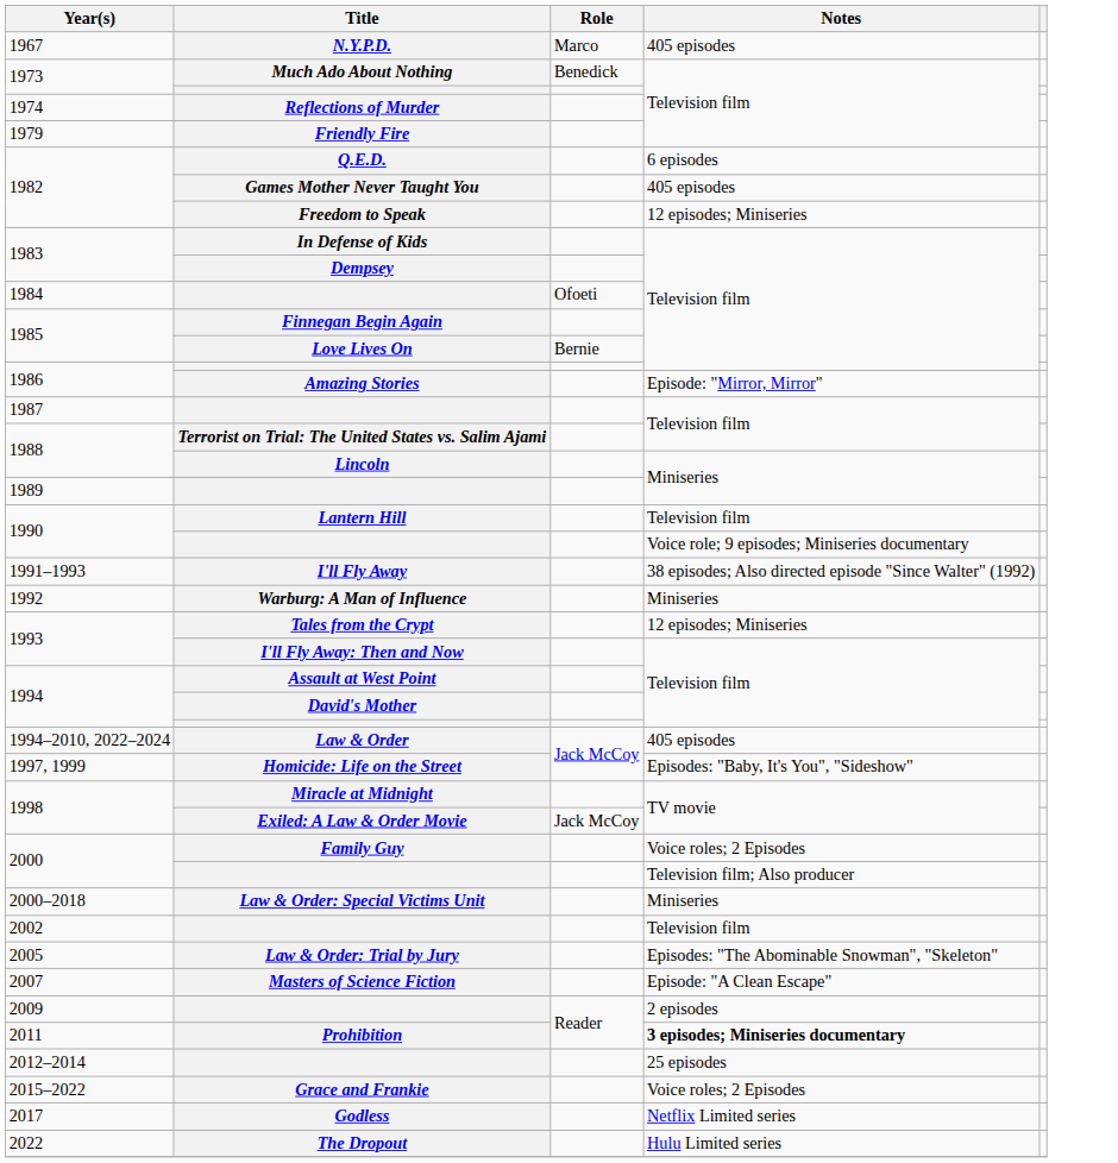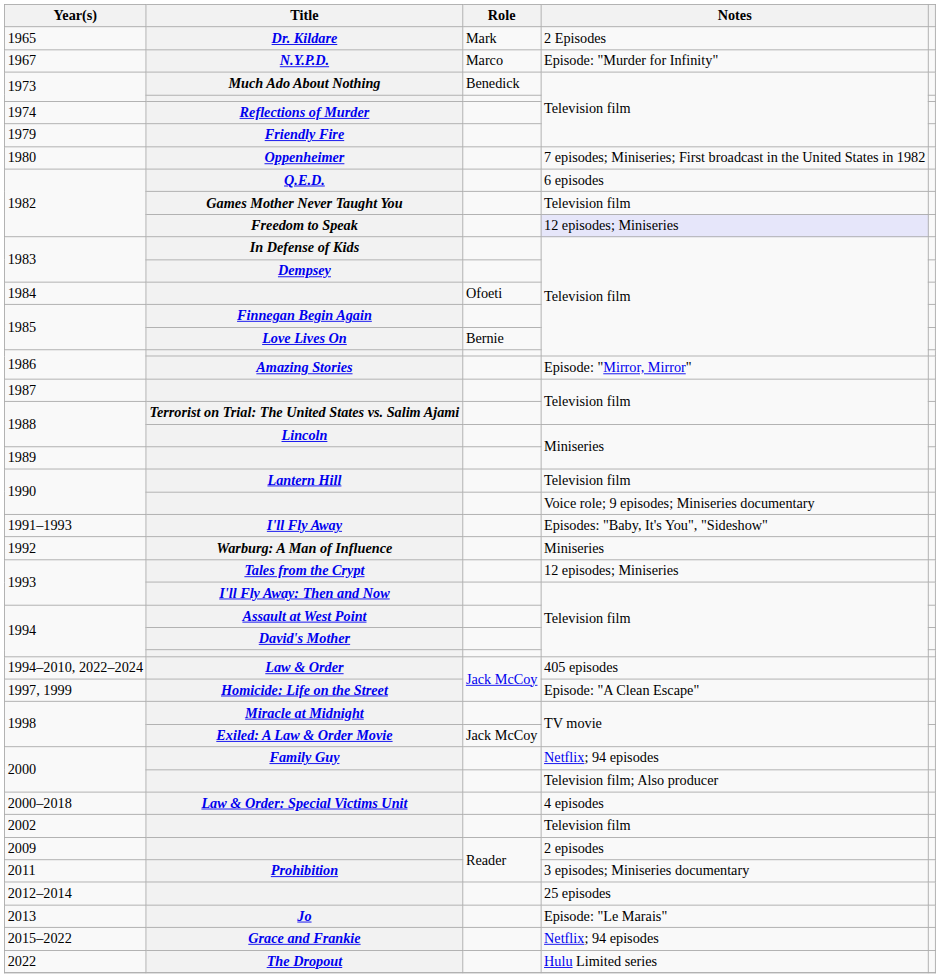+ row: 1965 | Dr. Kildare | Mark | 2 Episodes
N.Y.P.D. | Notes: 405 episodes -> Episode: "Murder for Infinity"
+ row: 1980 | Oppenheimer | 7 episodes; Miniseries; First broadcast in the United States in 1982
Games Mother Never Taught You | Notes: 405 episodes -> Television film
Freedom to Speak | Notes: no background -> lavender background
I'll Fly Away | Notes: 38 episodes; Also directed episode "Since Walter" (1992) -> Episodes: "Baby, It's You", "Sideshow"
Homicide: Life on the Street | Notes: Episodes: "Baby, It's You", "Sideshow" -> Episode: "A Clean Escape"
Family Guy | Notes: Voice roles; 2 Episodes -> Netflix; 94 episodes
Law & Order: Special Victims Unit | Notes: Miniseries -> 4 episodes
- row: 2005 | Law & Order: Trial by Jury | Episodes: "The Abominable Snowman", "Skeleton"
- row: 2007 | Masters of Science Fiction | Episode: "A Clean Escape"
Prohibition | Notes: bold -> normal
+ row: 2013 | Jo | Episode: "Le Marais"
Grace and Frankie | Notes: Voice roles; 2 Episodes -> Netflix; 94 episodes
- row: 2017 | Godless | Netflix Limited series
